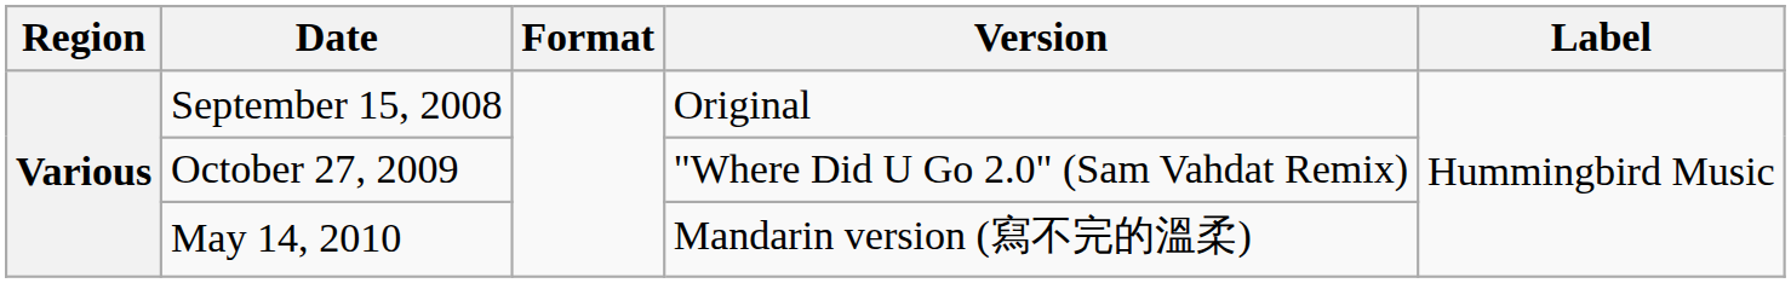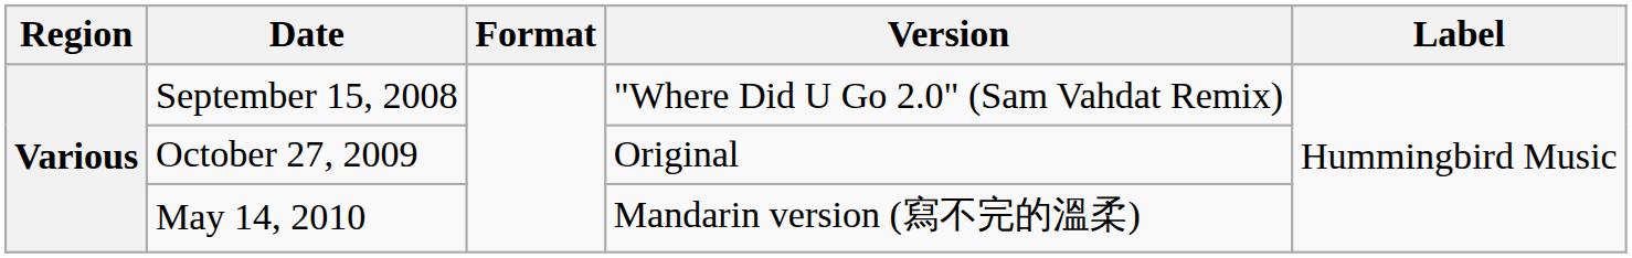September 15, 2008 | Version: Original -> "Where Did U Go 2.0" (Sam Vahdat Remix)
October 27, 2009 | Version: "Where Did U Go 2.0" (Sam Vahdat Remix) -> Original
